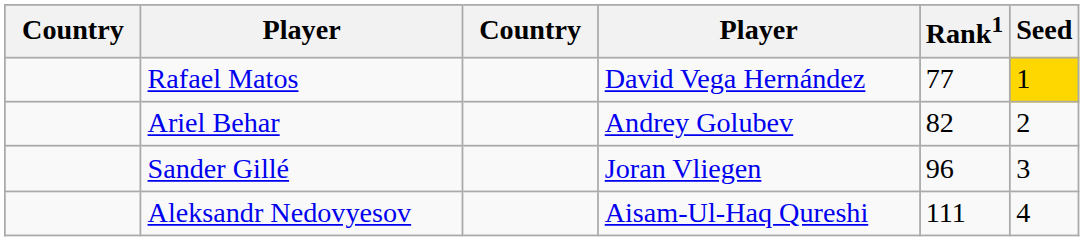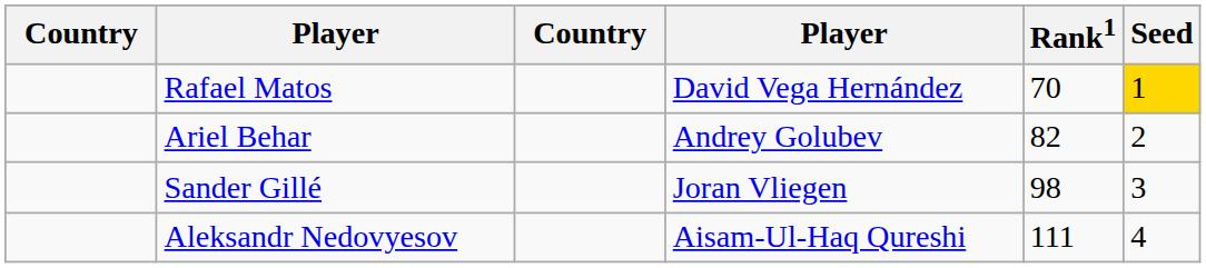Rafael Matos | Rank1: 77 -> 70
Sander Gillé | Rank1: 96 -> 98
